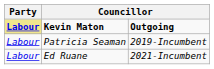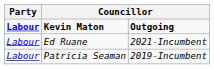Kevin Maton | Party: khaki background -> no background
rows swapped: Patricia Seaman <-> Ed Ruane
